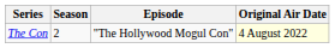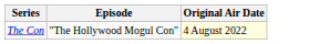- column: Season | 2
